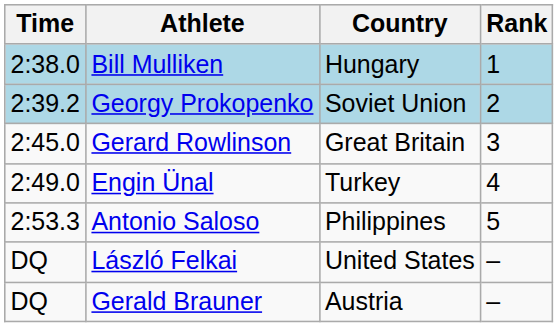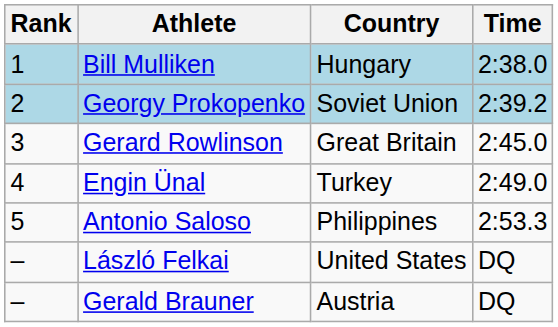columns swapped: Rank <-> Time
